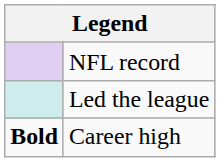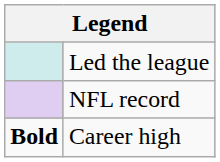rows swapped: Led the league <-> NFL record
